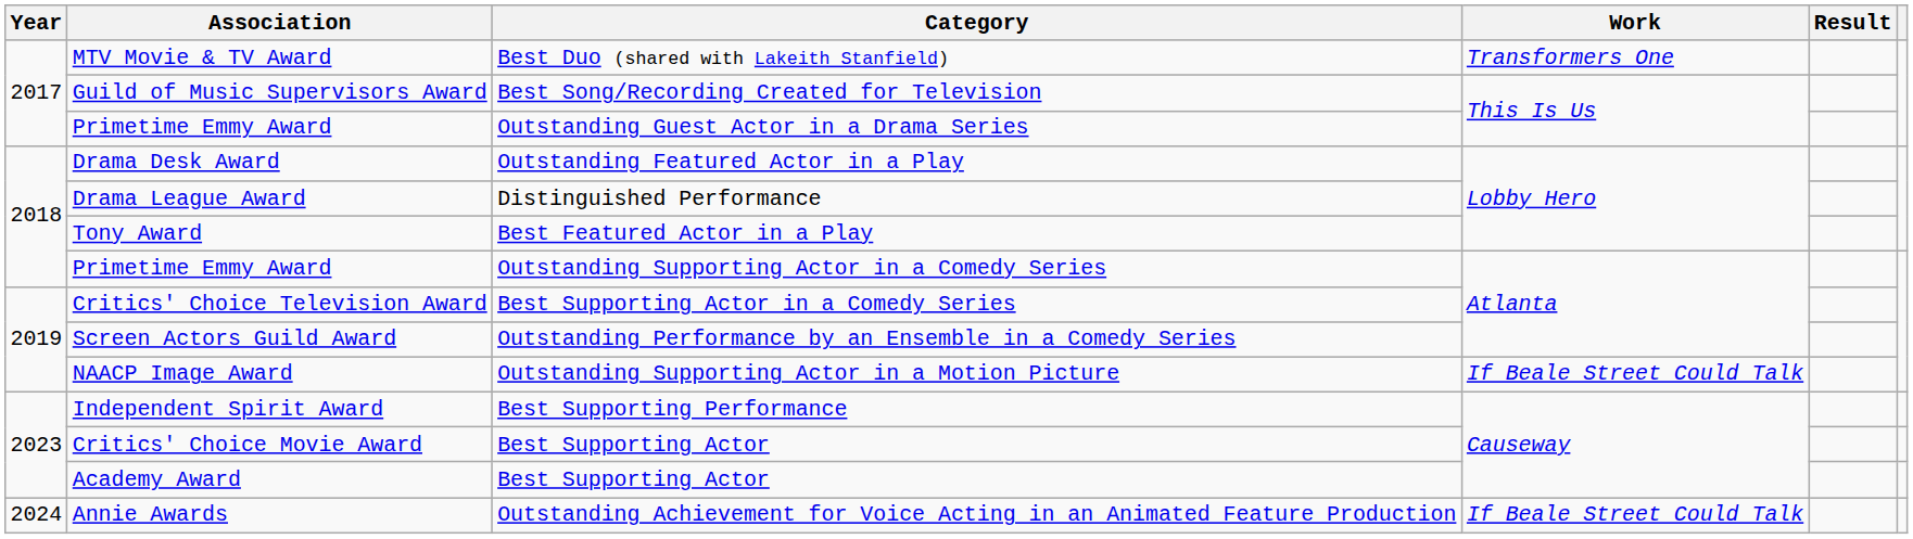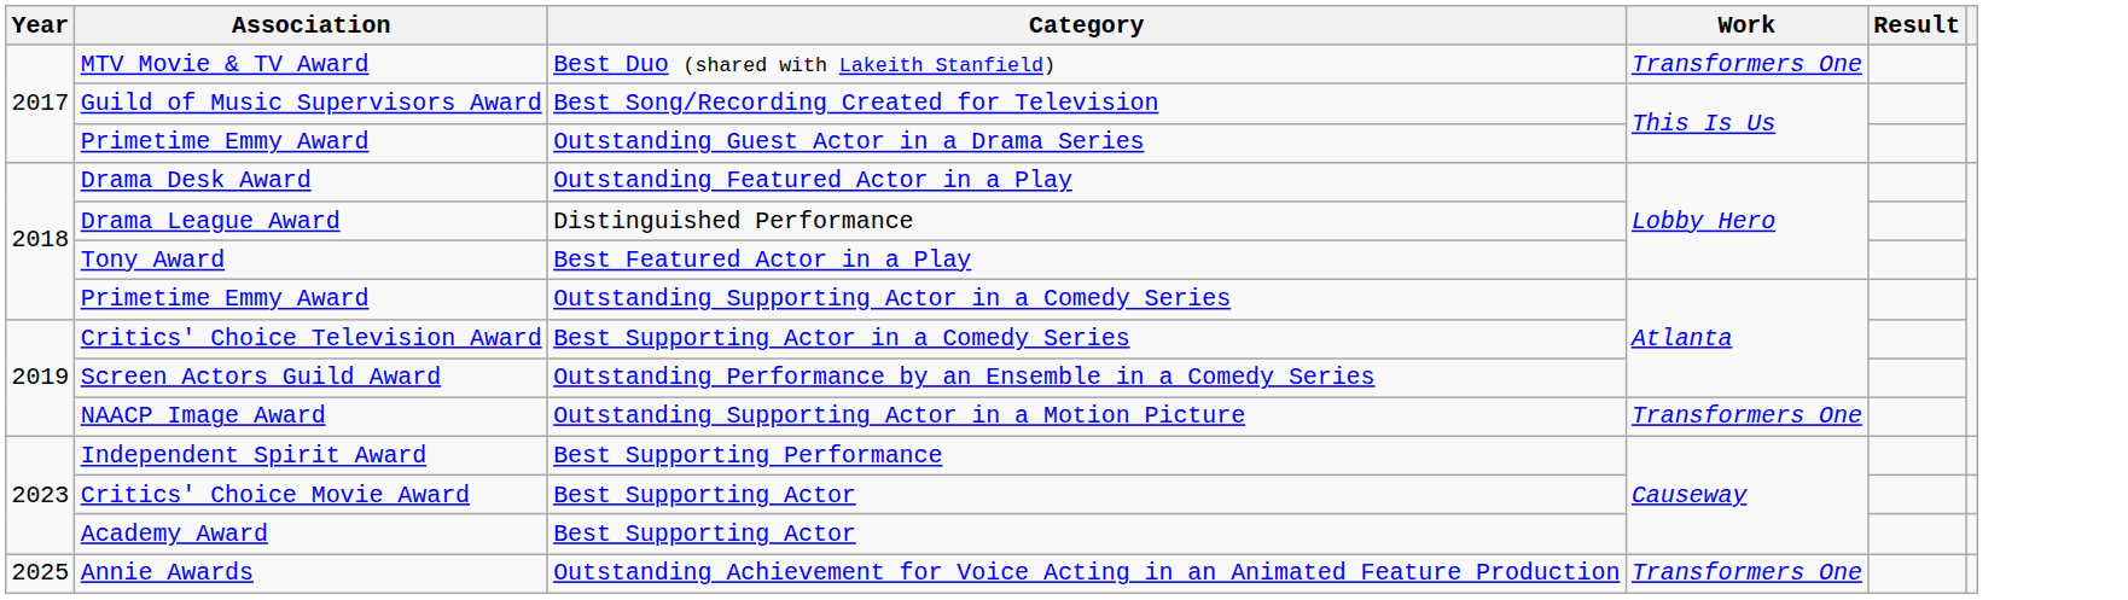NAACP Image Award | Work: If Beale Street Could Talk -> Transformers One
Annie Awards | Year: 2024 -> 2025
Annie Awards | Work: If Beale Street Could Talk -> Transformers One
